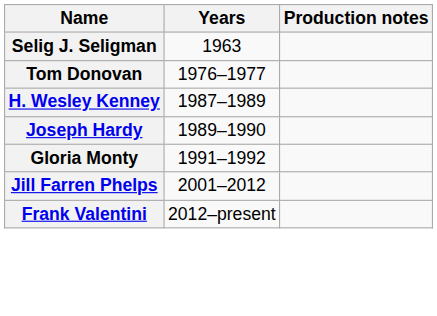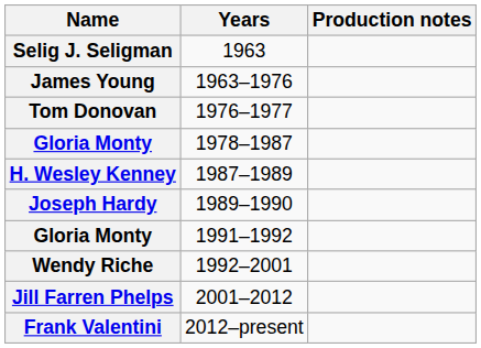+ row: James Young | 1963–1976
+ row: Gloria Monty | 1978–1987
+ row: Wendy Riche | 1992–2001
